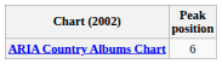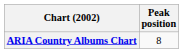ARIA Country Albums Chart | Peak position: 6 -> 8
